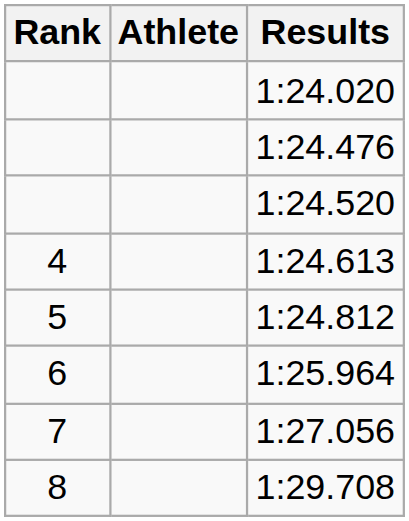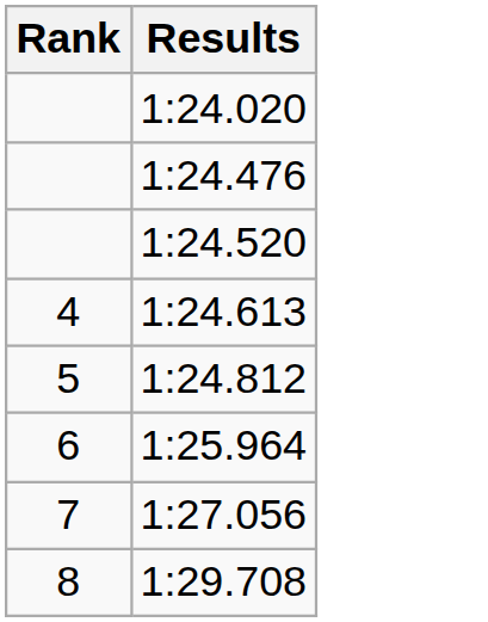- column: Athlete
